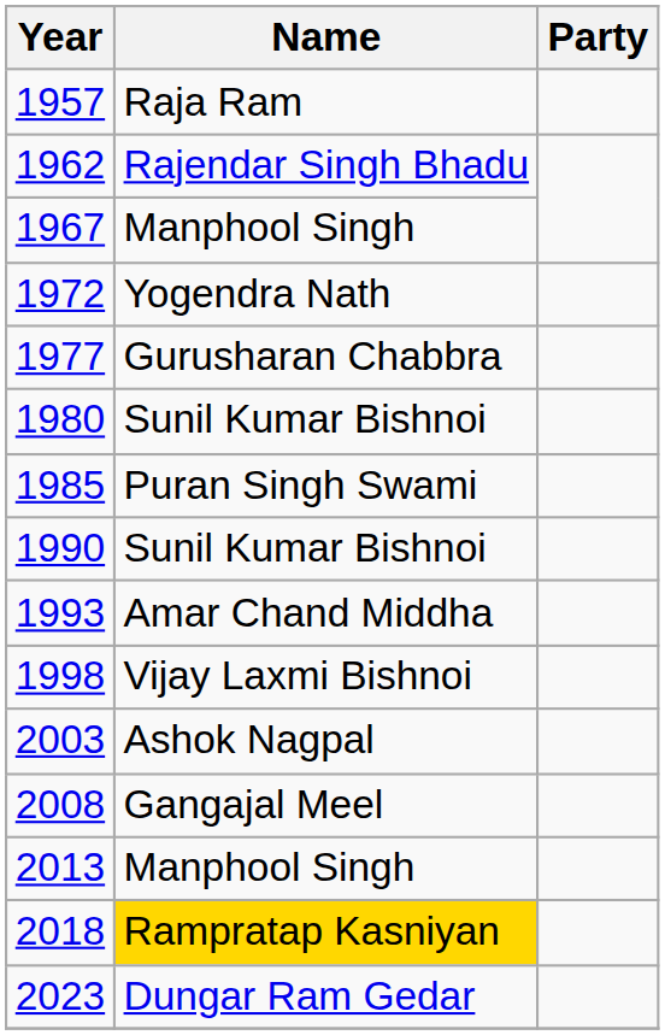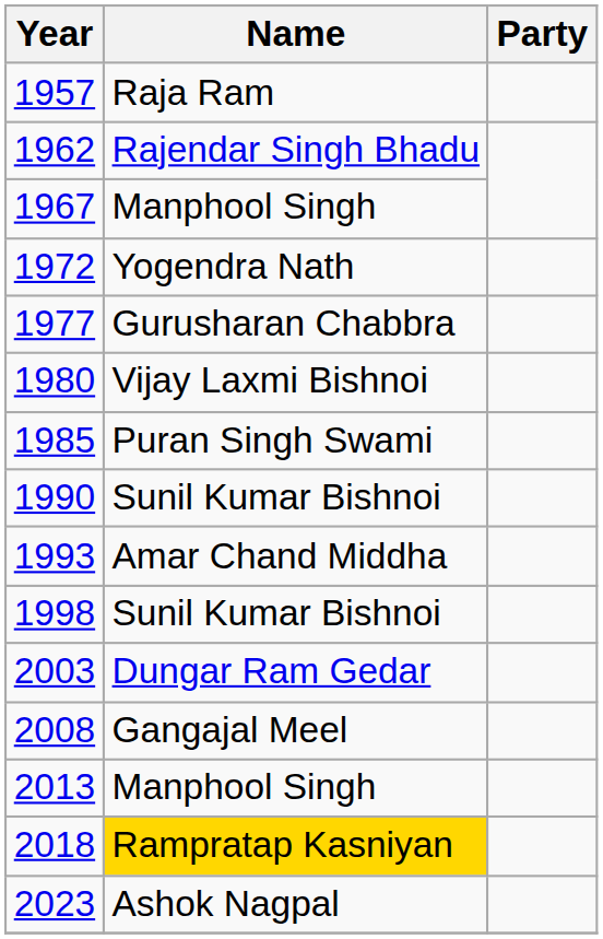1980 | Name: Sunil Kumar Bishnoi -> Vijay Laxmi Bishnoi
1998 | Name: Vijay Laxmi Bishnoi -> Sunil Kumar Bishnoi
2003 | Name: Ashok Nagpal -> Dungar Ram Gedar
2023 | Name: Dungar Ram Gedar -> Ashok Nagpal
